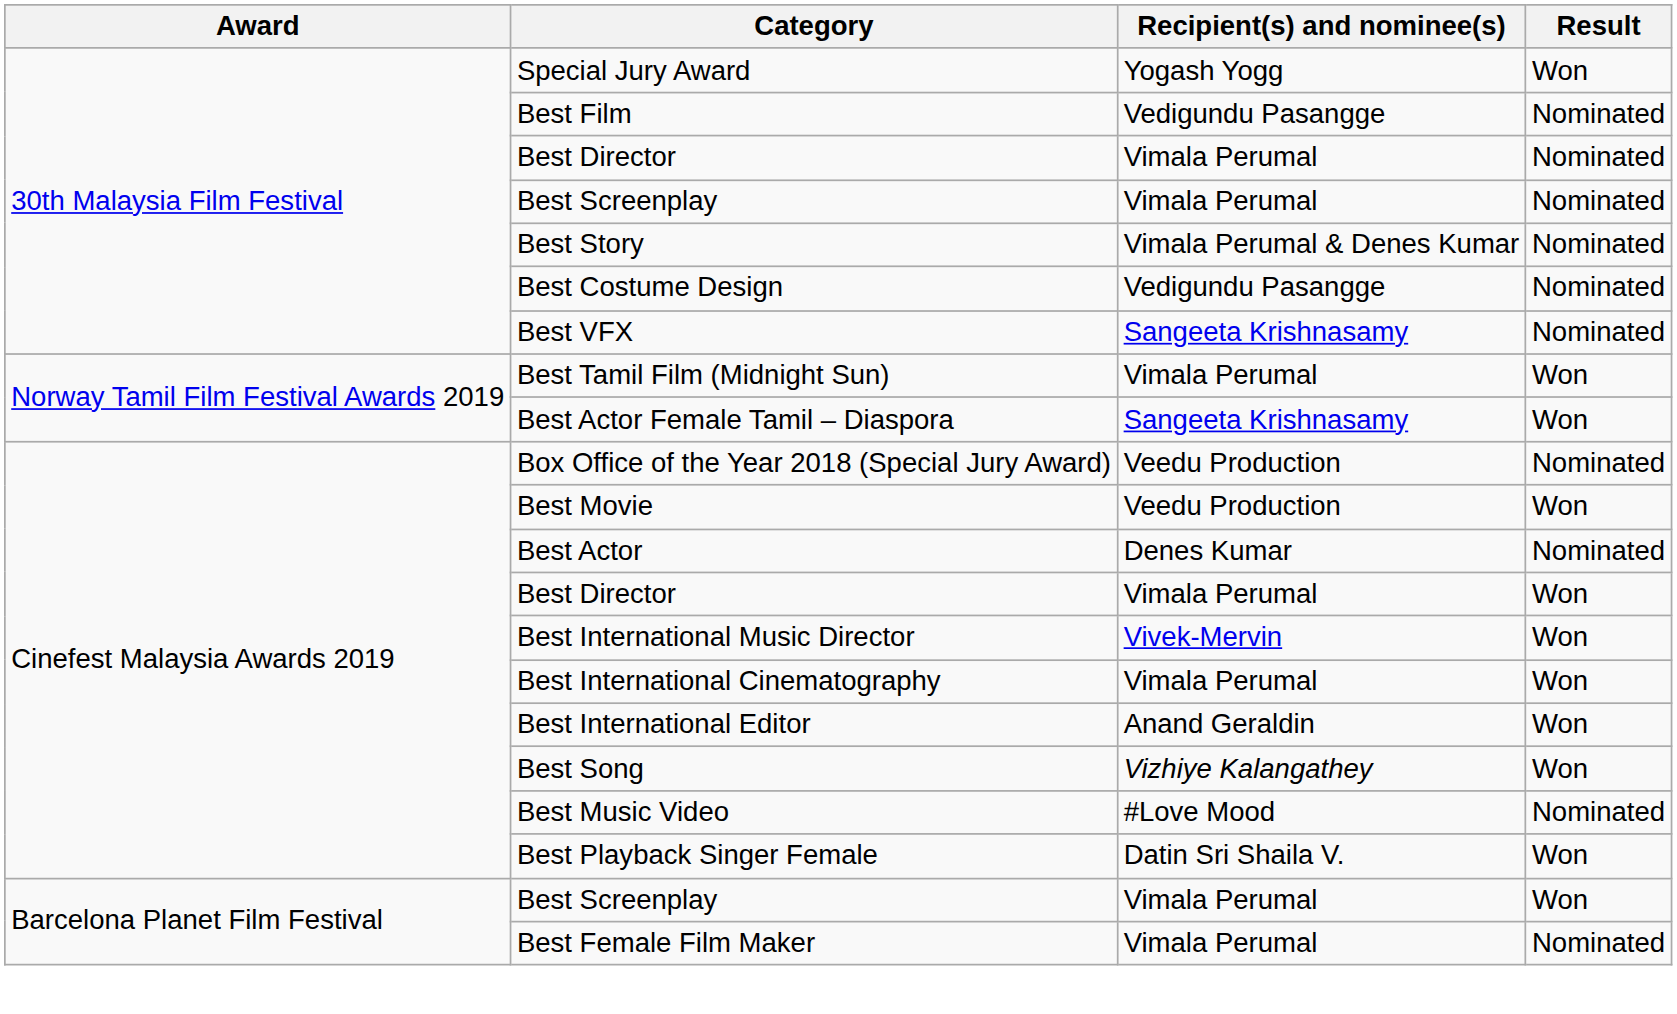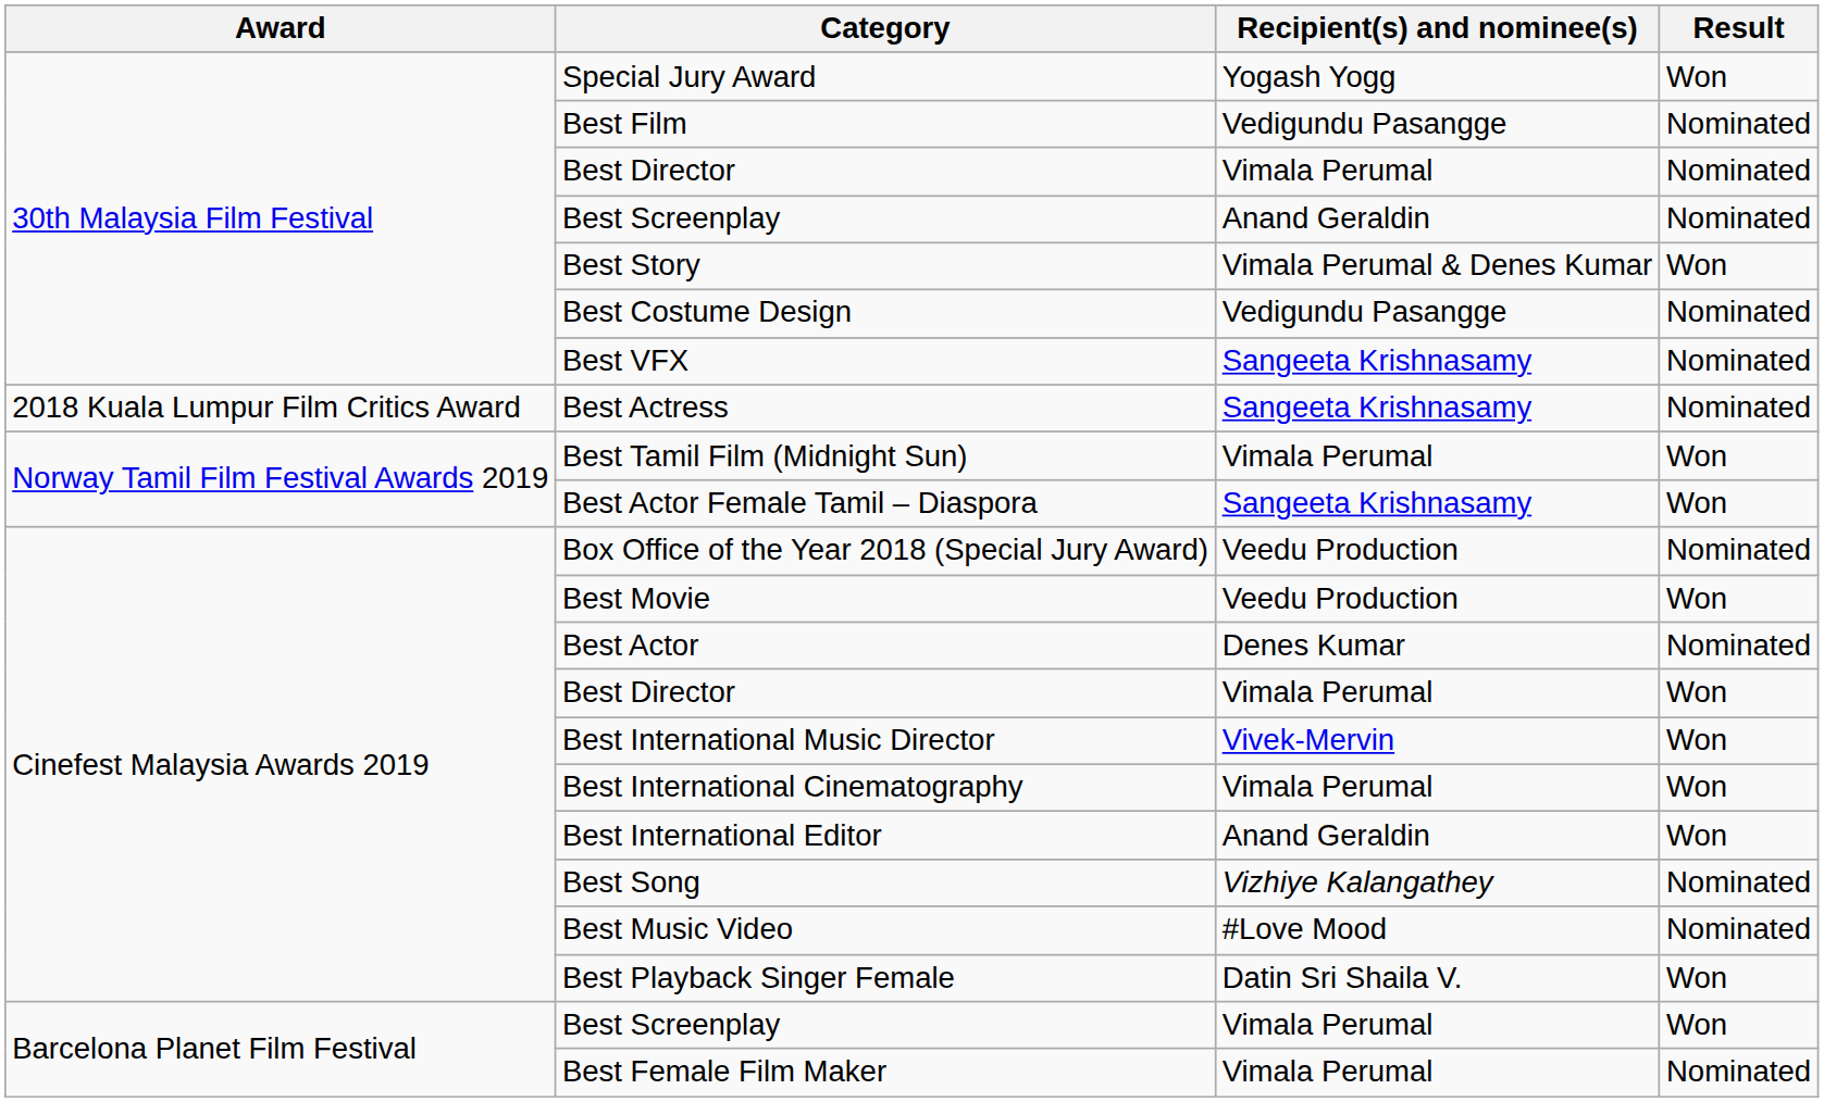30th Malaysia Film Festival / Best Screenplay | Recipient(s) and nominee(s): Vimala Perumal -> Anand Geraldin
Best Story | Result: Nominated -> Won
+ row: 2018 Kuala Lumpur Film Critics Award | Best Actress | Sangeeta Krishnasamy | Nominated
Best Song | Result: Won -> Nominated
